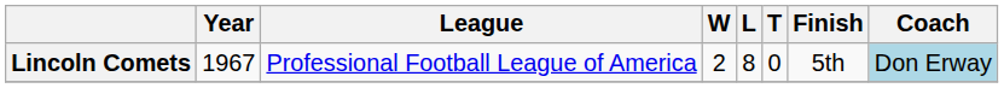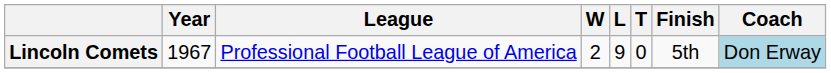Lincoln Comets | L: 8 -> 9
